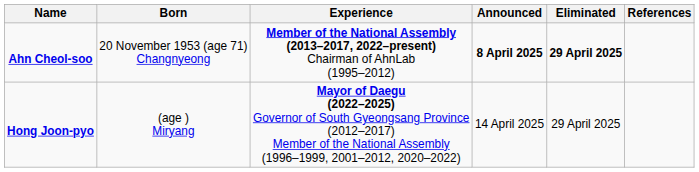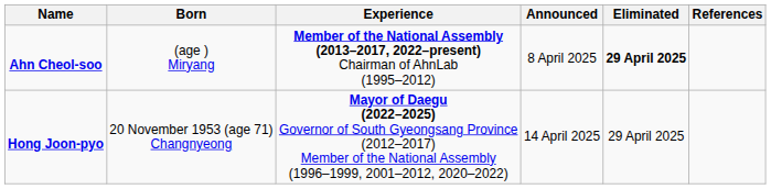Ahn Cheol-soo | Born: 20 November 1953 (age 71) Changnyeong -> (age ) Miryang
Ahn Cheol-soo | Announced: bold -> normal
Hong Joon-pyo | Born: (age ) Miryang -> 20 November 1953 (age 71) Changnyeong
